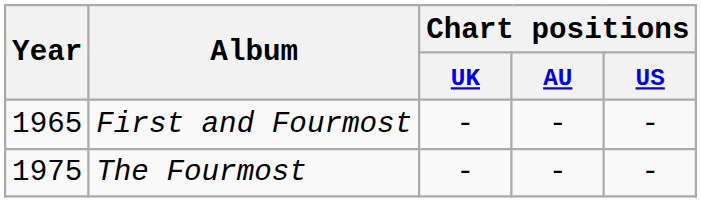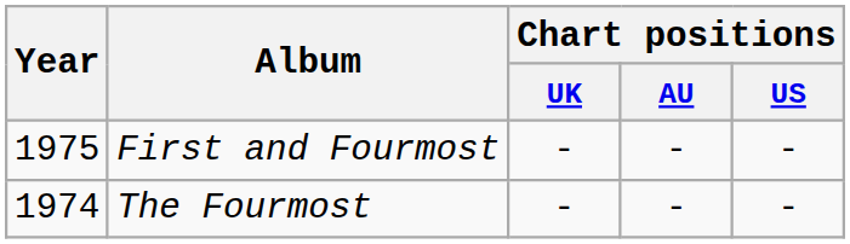First and Fourmost | Year: 1965 -> 1975
The Fourmost | Year: 1975 -> 1974
